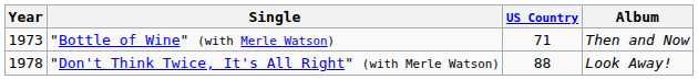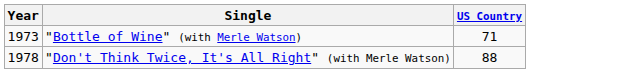- column: Album | Then and Now | Look Away!
